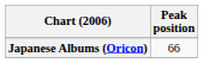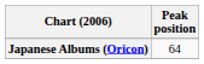Japanese Albums (Oricon) | Peak position: 66 -> 64
